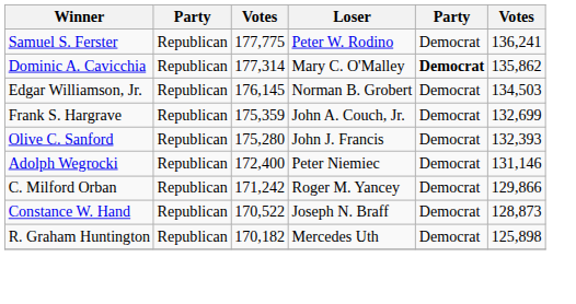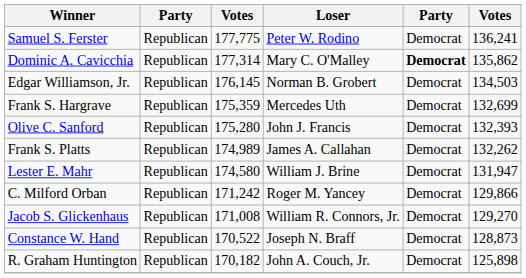Frank S. Hargrave | Loser: John A. Couch, Jr. -> Mercedes Uth
+ row: Frank S. Platts | Republican | 174,989 | James A. Callahan | Democrat | 132,262
+ row: Lester E. Mahr | Republican | 174,580 | William J. Brine | Democrat | 131,947
- row: Adolph Wegrocki | Republican | 172,400 | Peter Niemiec | Democrat | 131,146
+ row: Jacob S. Glickenhaus | Republican | 171,008 | William R. Connors, Jr. | Democrat | 129,270
R. Graham Huntington | Loser: Mercedes Uth -> John A. Couch, Jr.
